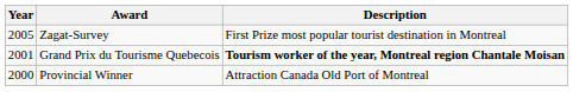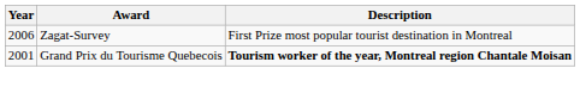Zagat-Survey | Year: 2005 -> 2006
- row: 2000 | Provincial Winner | Attraction Canada Old Port of Montreal
